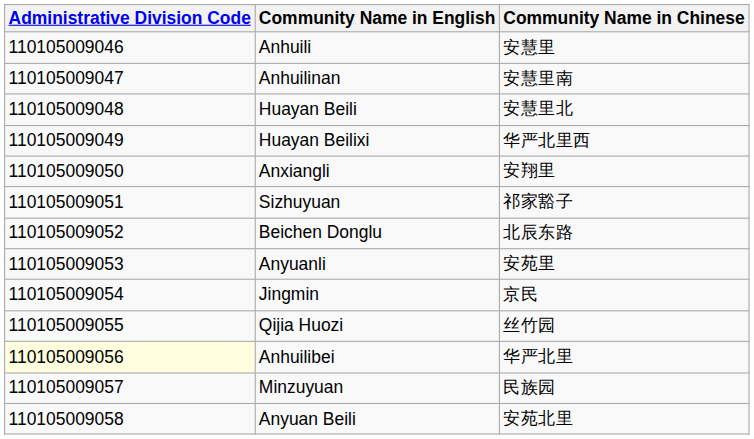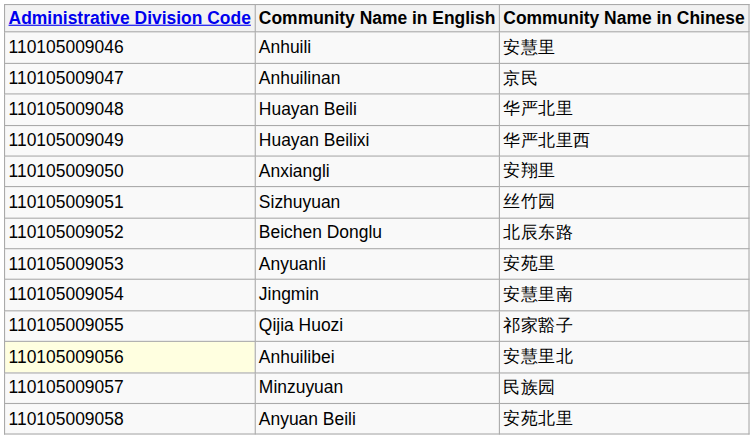Anhuilinan | Community Name in Chinese: 安慧里南 -> 京民
Huayan Beili | Community Name in Chinese: 安慧里北 -> 华严北里
Sizhuyuan | Community Name in Chinese: 祁家豁子 -> 丝竹园
Jingmin | Community Name in Chinese: 京民 -> 安慧里南
Qijia Huozi | Community Name in Chinese: 丝竹园 -> 祁家豁子
Anhuilibei | Community Name in Chinese: 华严北里 -> 安慧里北
